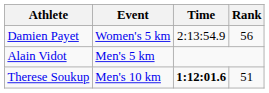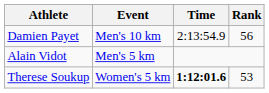Damien Payet | Event: Women's 5 km -> Men's 10 km
Therese Soukup | Event: Men's 10 km -> Women's 5 km
Therese Soukup | Rank: 51 -> 53
